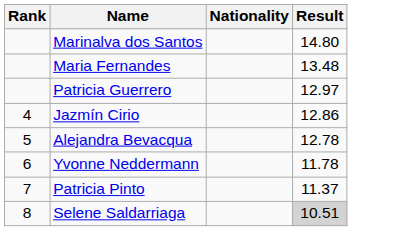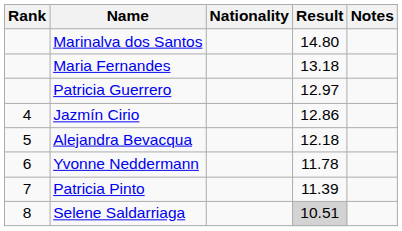+ column: Notes
Maria Fernandes | Result: 13.48 -> 13.18
Alejandra Bevacqua | Result: 12.78 -> 12.18
Patricia Pinto | Result: 11.37 -> 11.39
